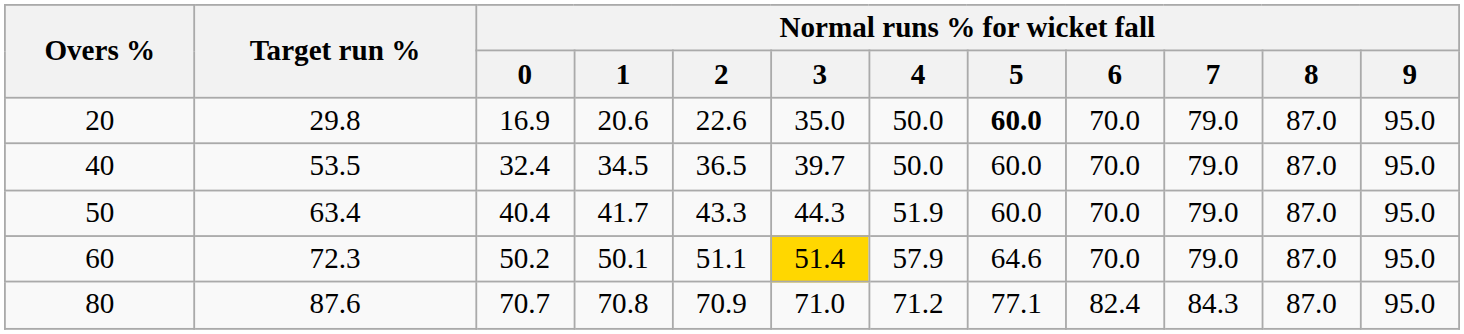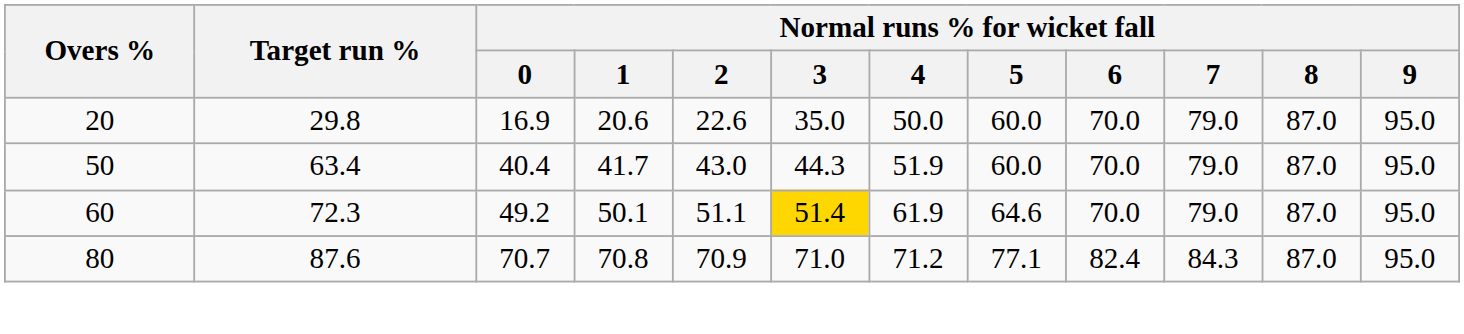20 | Normal runs % for wicket fall / 5: bold -> normal
- row: 40 | 53.5 | 32.4 | 34.5 | 36.5 | 39.7 | 50.0 | 60.0 | 70.0 | 79.0 | 87.0 | 95.0
50 | Normal runs % for wicket fall / 2: 43.3 -> 43.0
60 | Normal runs % for wicket fall / 0: 50.2 -> 49.2
60 | Normal runs % for wicket fall / 4: 57.9 -> 61.9
